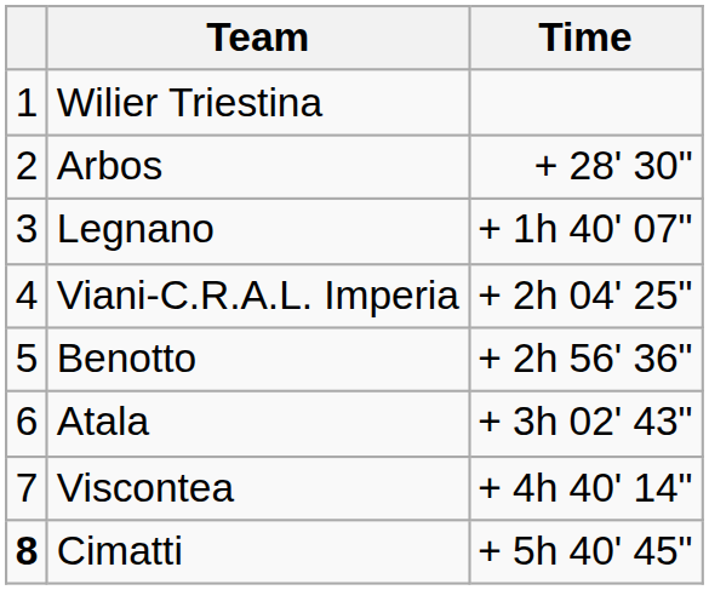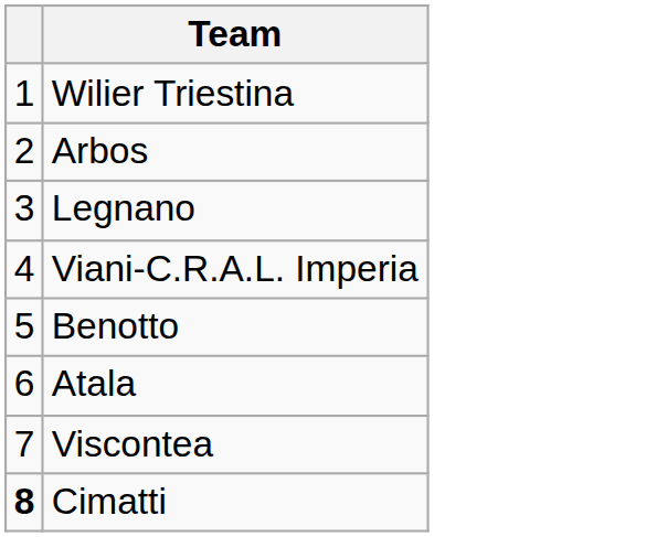- column: Time | + 28' 30" | + 1h 40' 07" | + 2h 04' 25" | + 2h 56' 36" | + 3h 02' 43" | + 4h 40' 14" | + 5h 40' 45"
